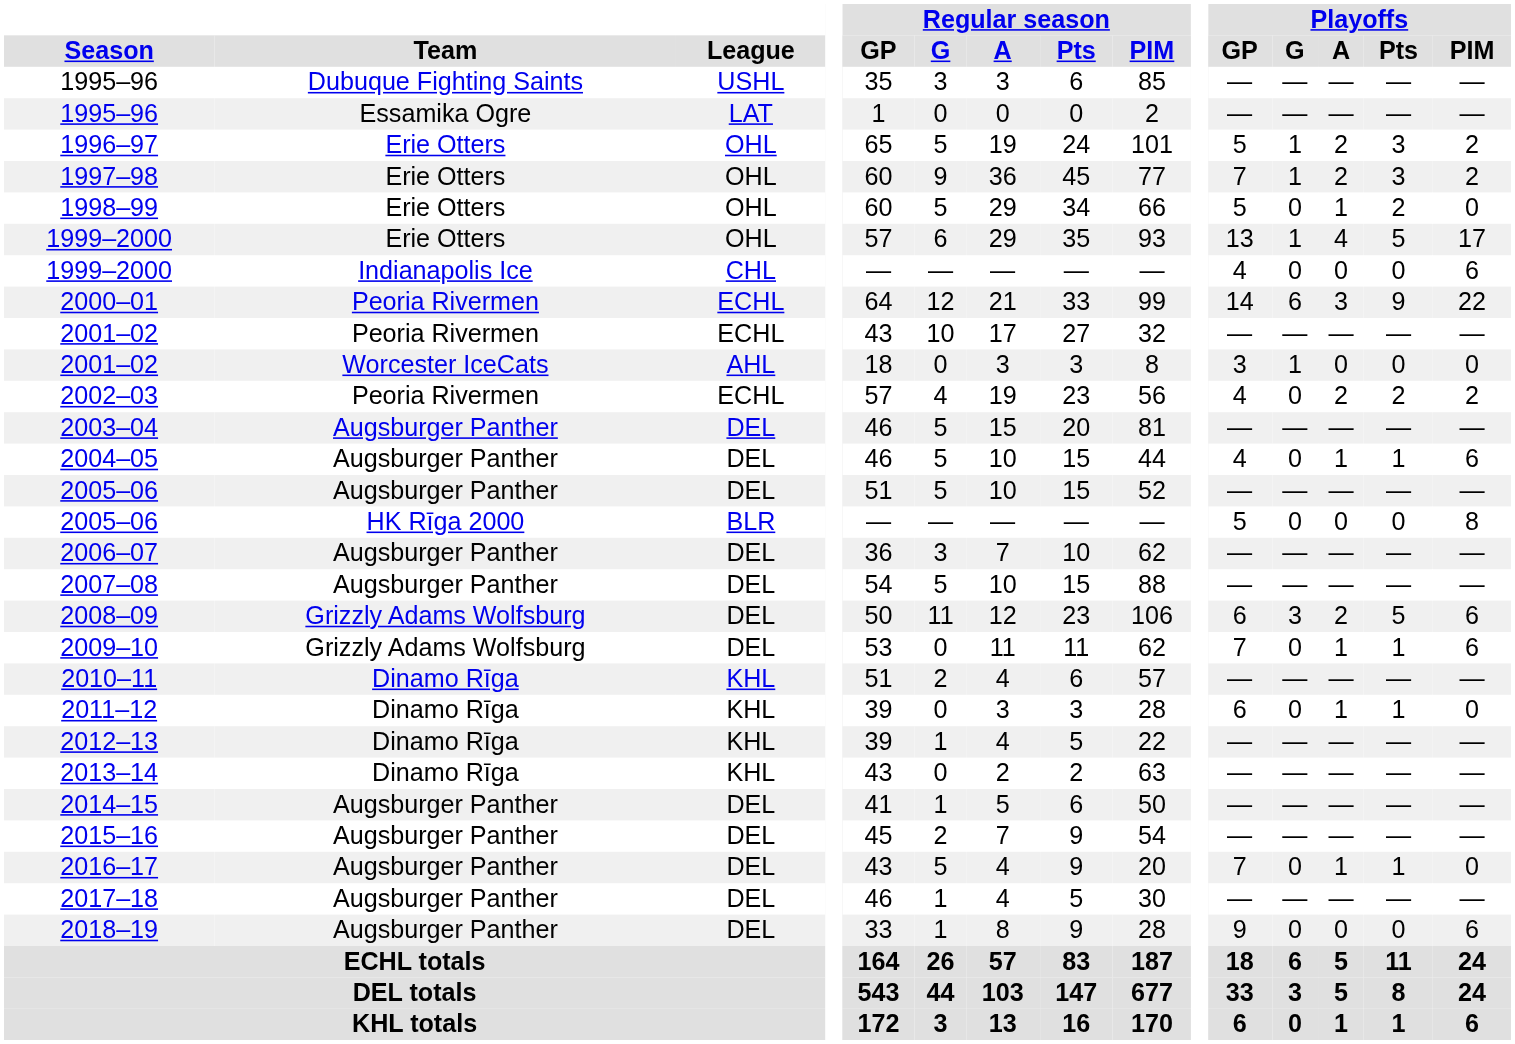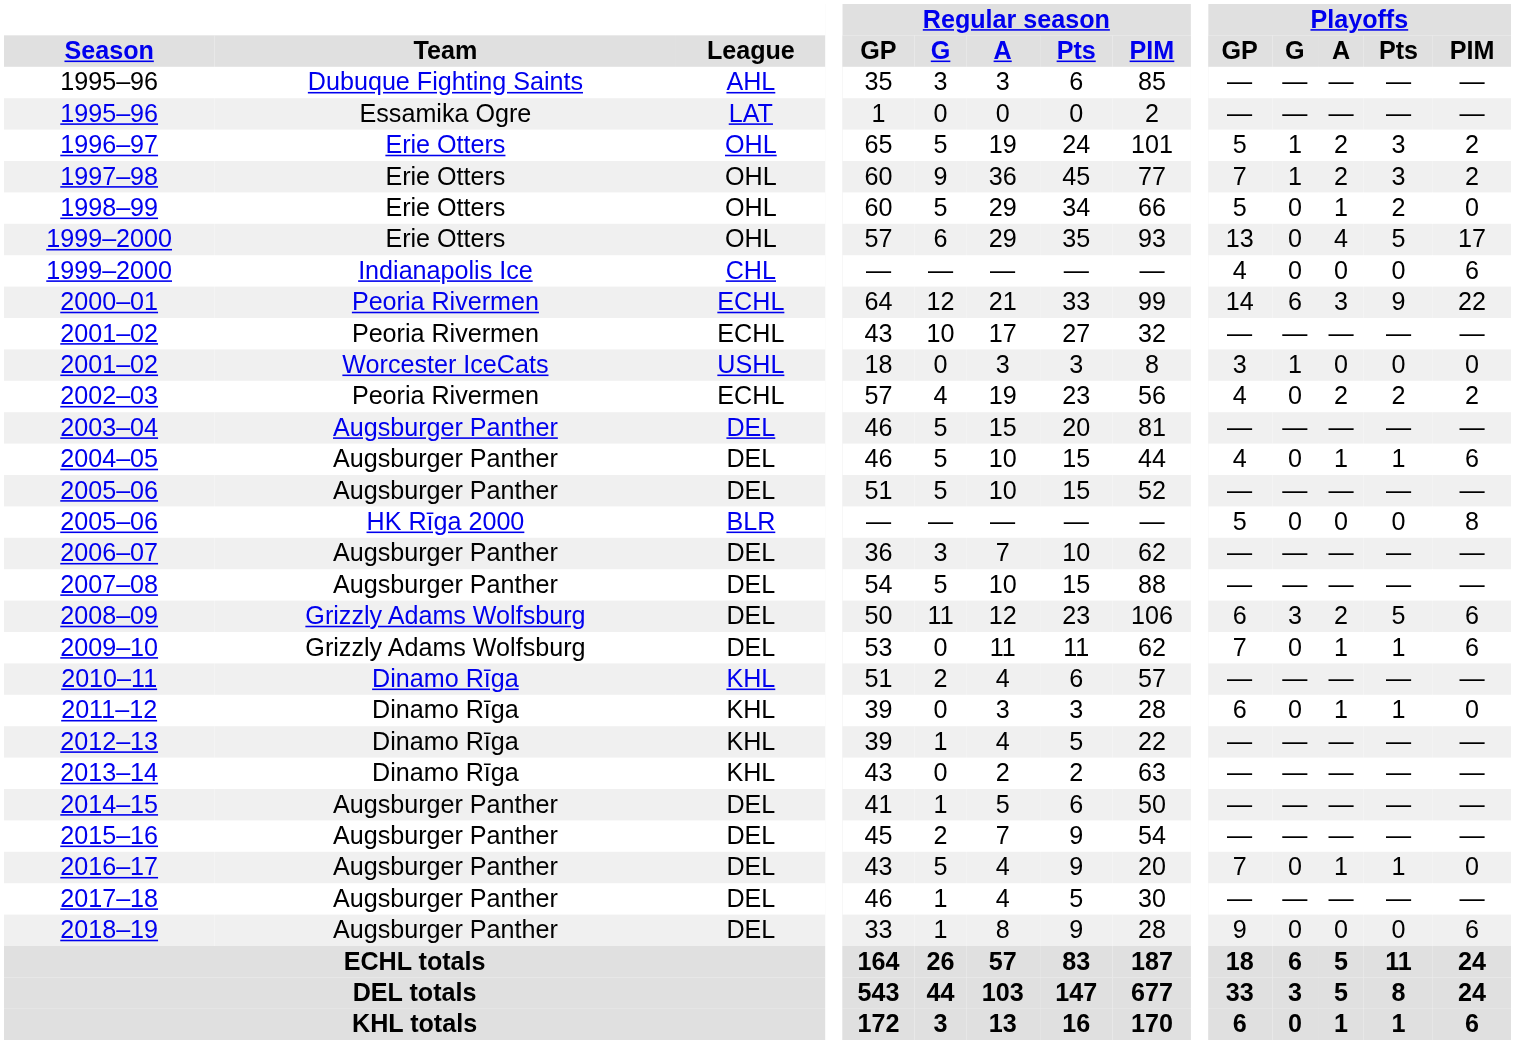1995–96 / Dubuque Fighting Saints | League: USHL -> AHL
1999–2000 / Erie Otters | Playoffs / G: 1 -> 0
2001–02 / Worcester IceCats | League: AHL -> USHL
